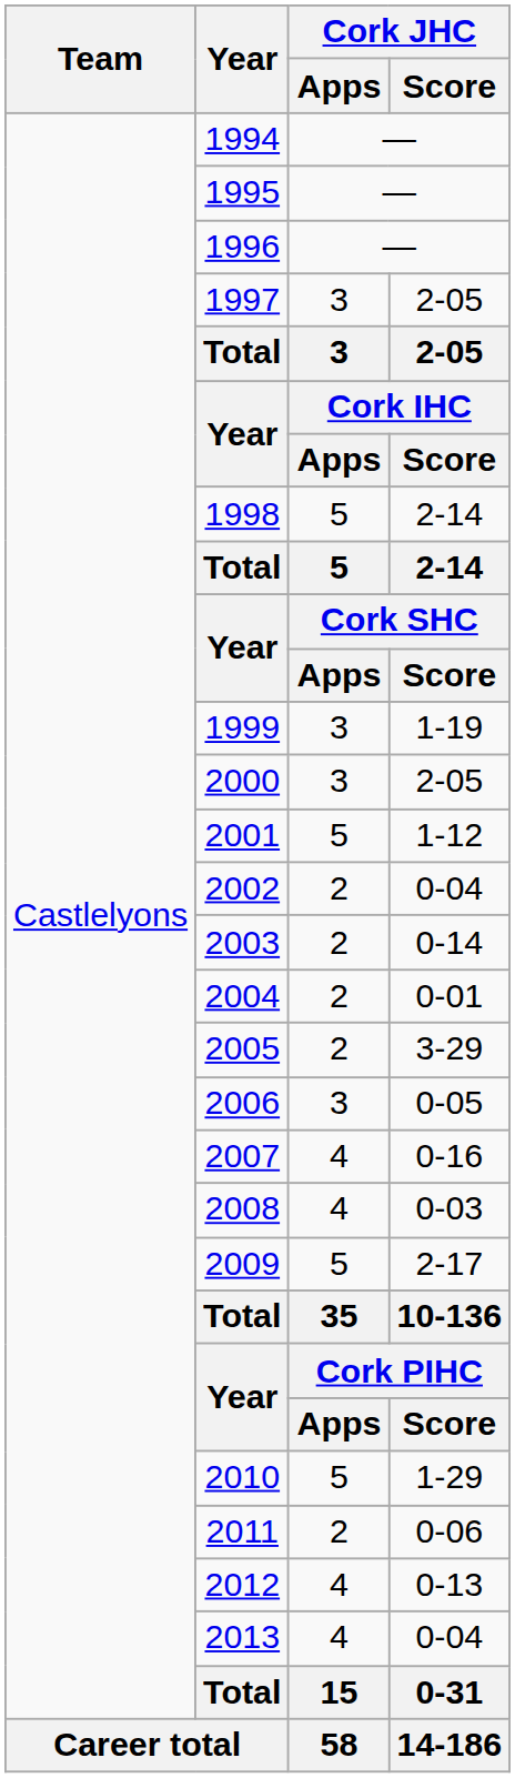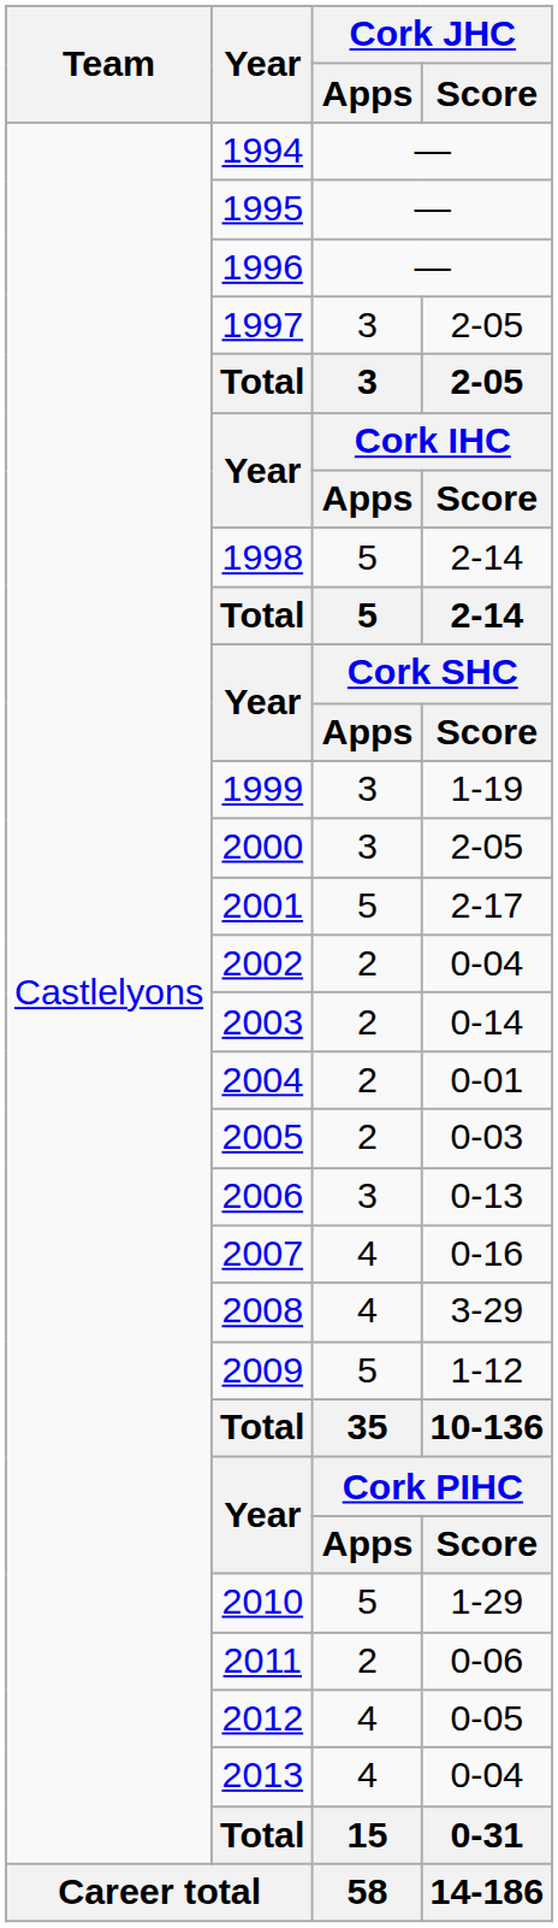2001 | Cork JHC / Score: 1-12 -> 2-17
2005 | Cork JHC / Score: 3-29 -> 0-03
2006 | Cork JHC / Score: 0-05 -> 0-13
2008 | Cork JHC / Score: 0-03 -> 3-29
2009 | Cork JHC / Score: 2-17 -> 1-12
2012 | Cork JHC / Score: 0-13 -> 0-05
